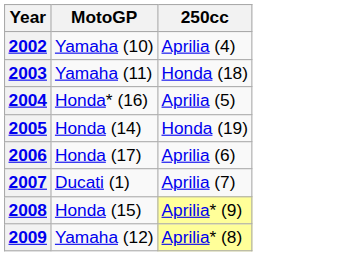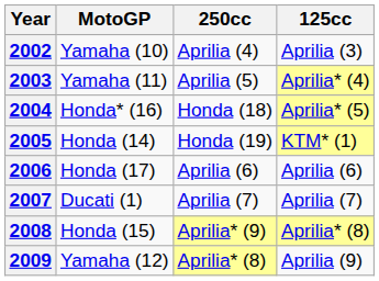+ column: 125cc | Aprilia (3) | Aprilia* (4) | Aprilia* (5) | KTM* (1) | Aprilia (6) | Aprilia (7) | Aprilia* (8) | Aprilia (9)
2003 | 250cc: Honda (18) -> Aprilia (5)
2004 | 250cc: Aprilia (5) -> Honda (18)
